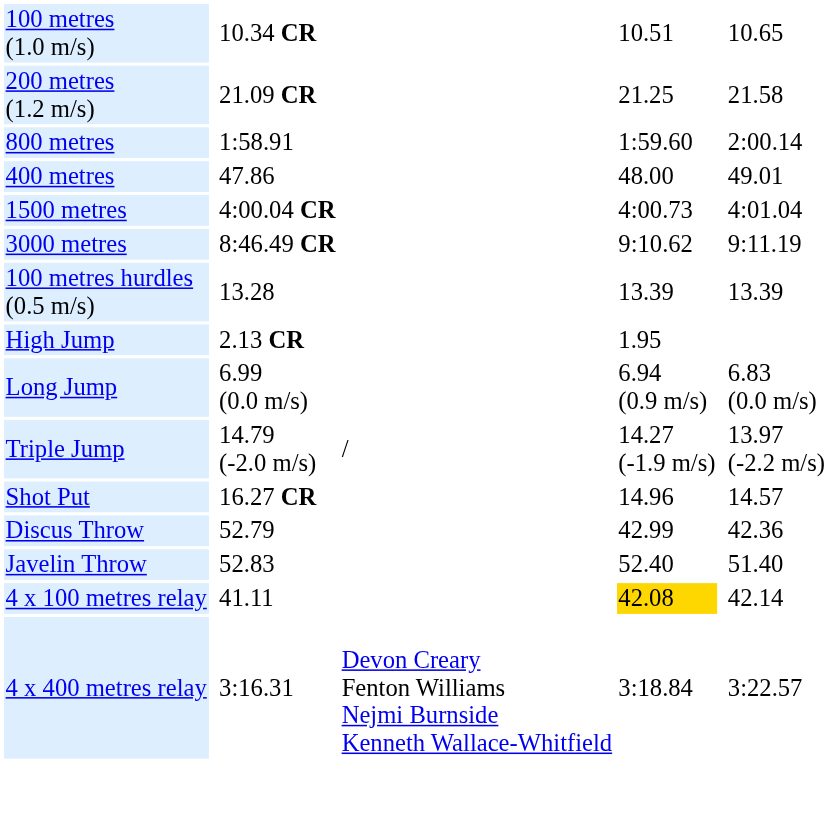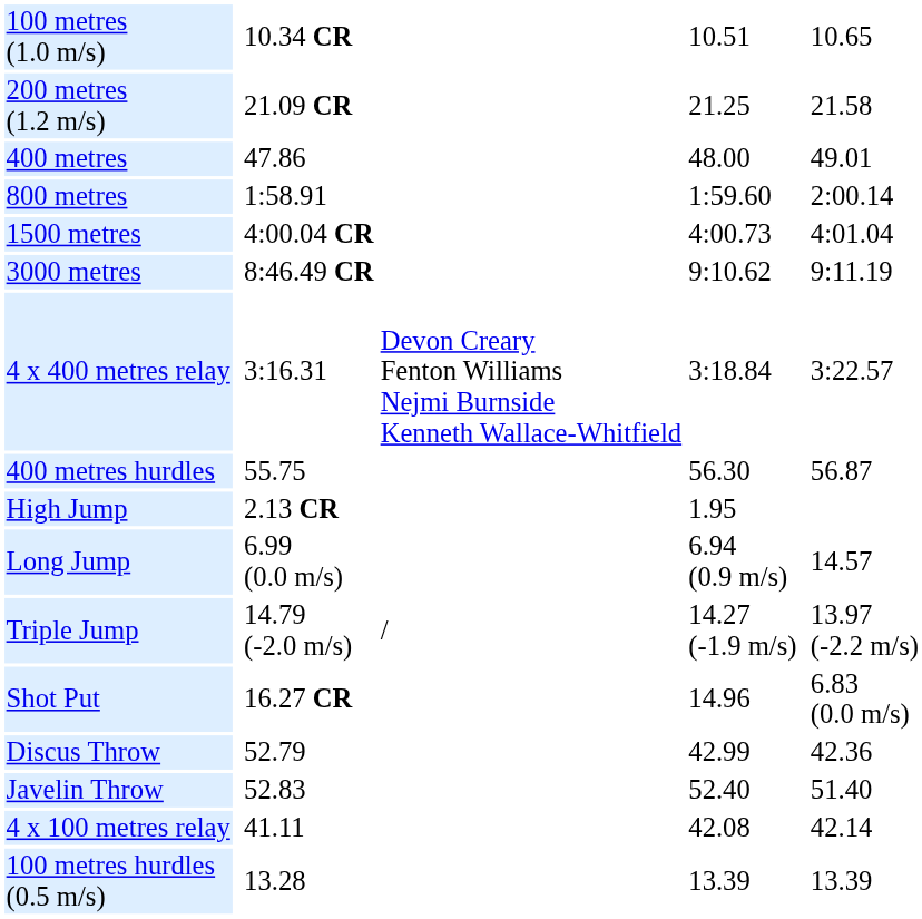rows swapped: 400 metres <-> 800 metres
rows swapped: 100 metres hurdles (0.5 m/s) <-> 4 x 400 metres relay
+ row: 400 metres hurdles | 55.75 | 56.30 | 56.87
Long Jump | column 7: 6.83 (0.0 m/s) -> 14.57
Shot Put | column 7: 14.57 -> 6.83 (0.0 m/s)
4 x 100 metres relay | column 5: gold background -> no background
